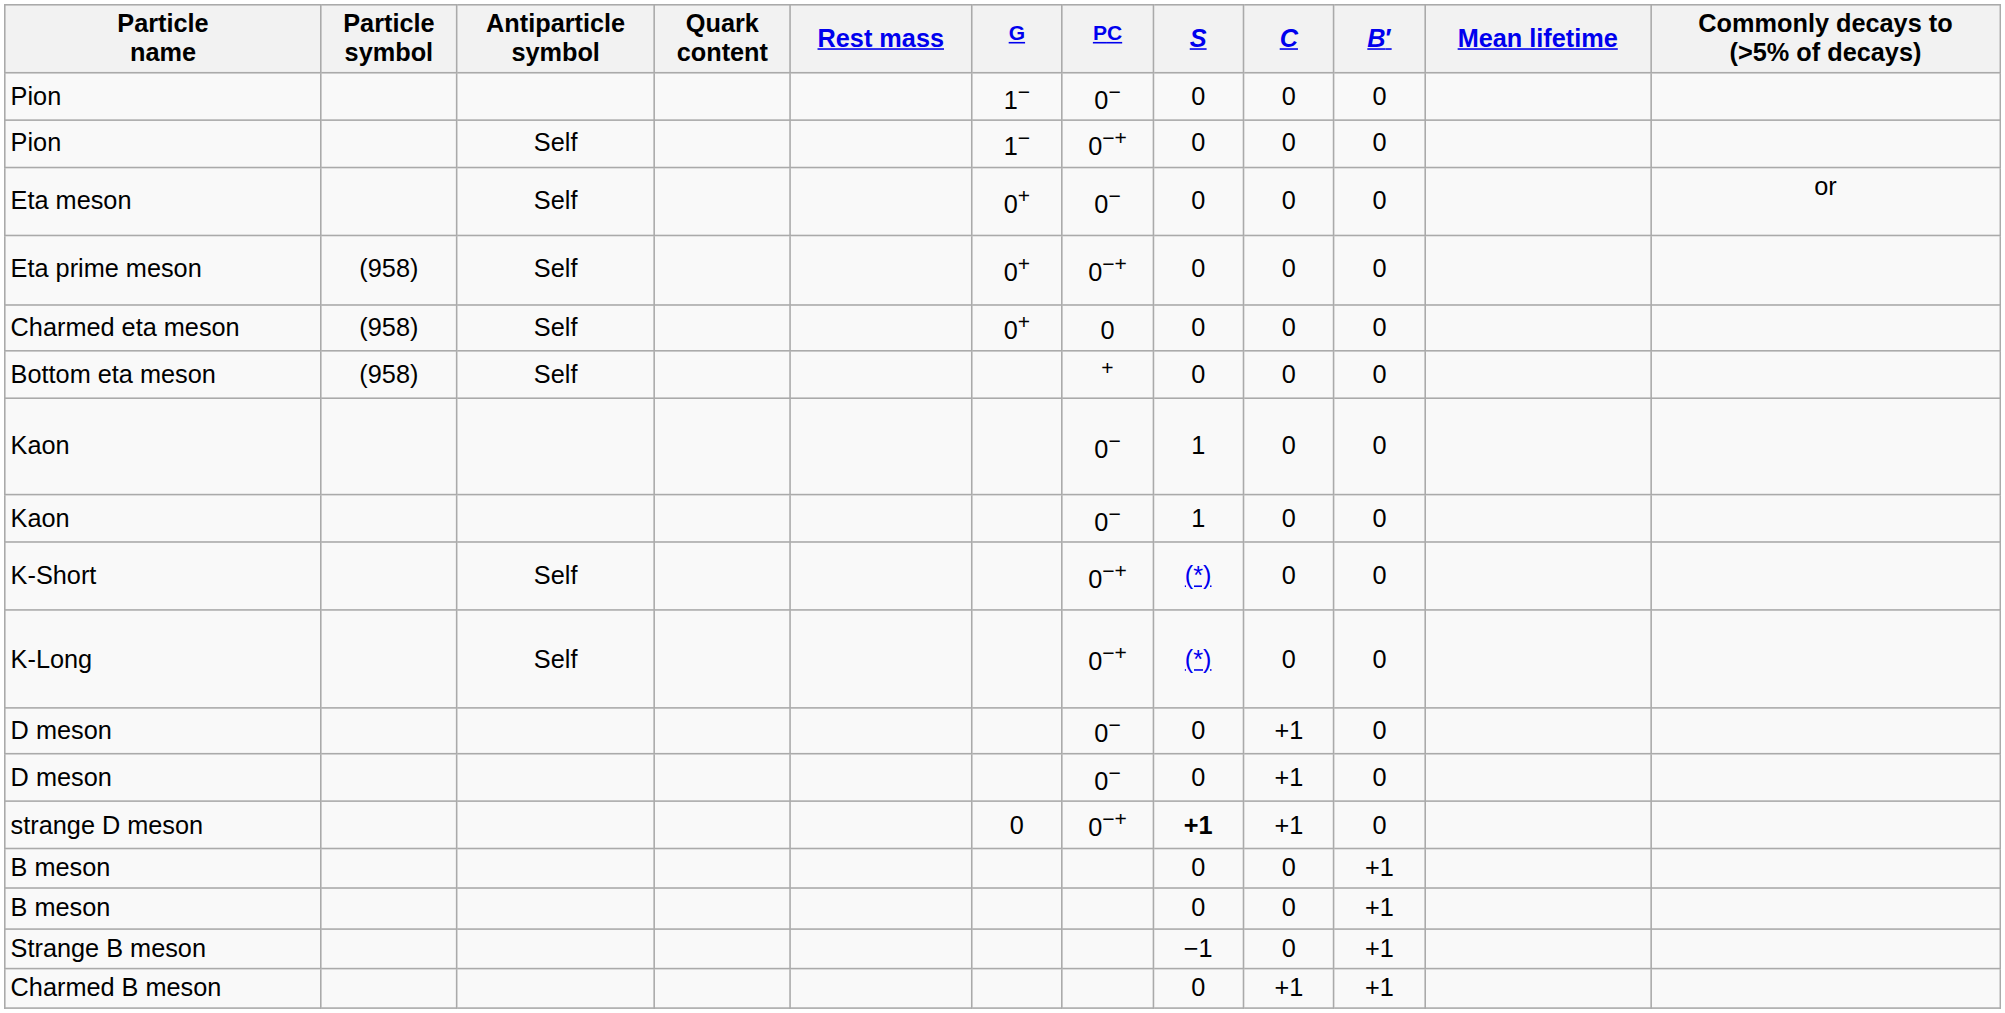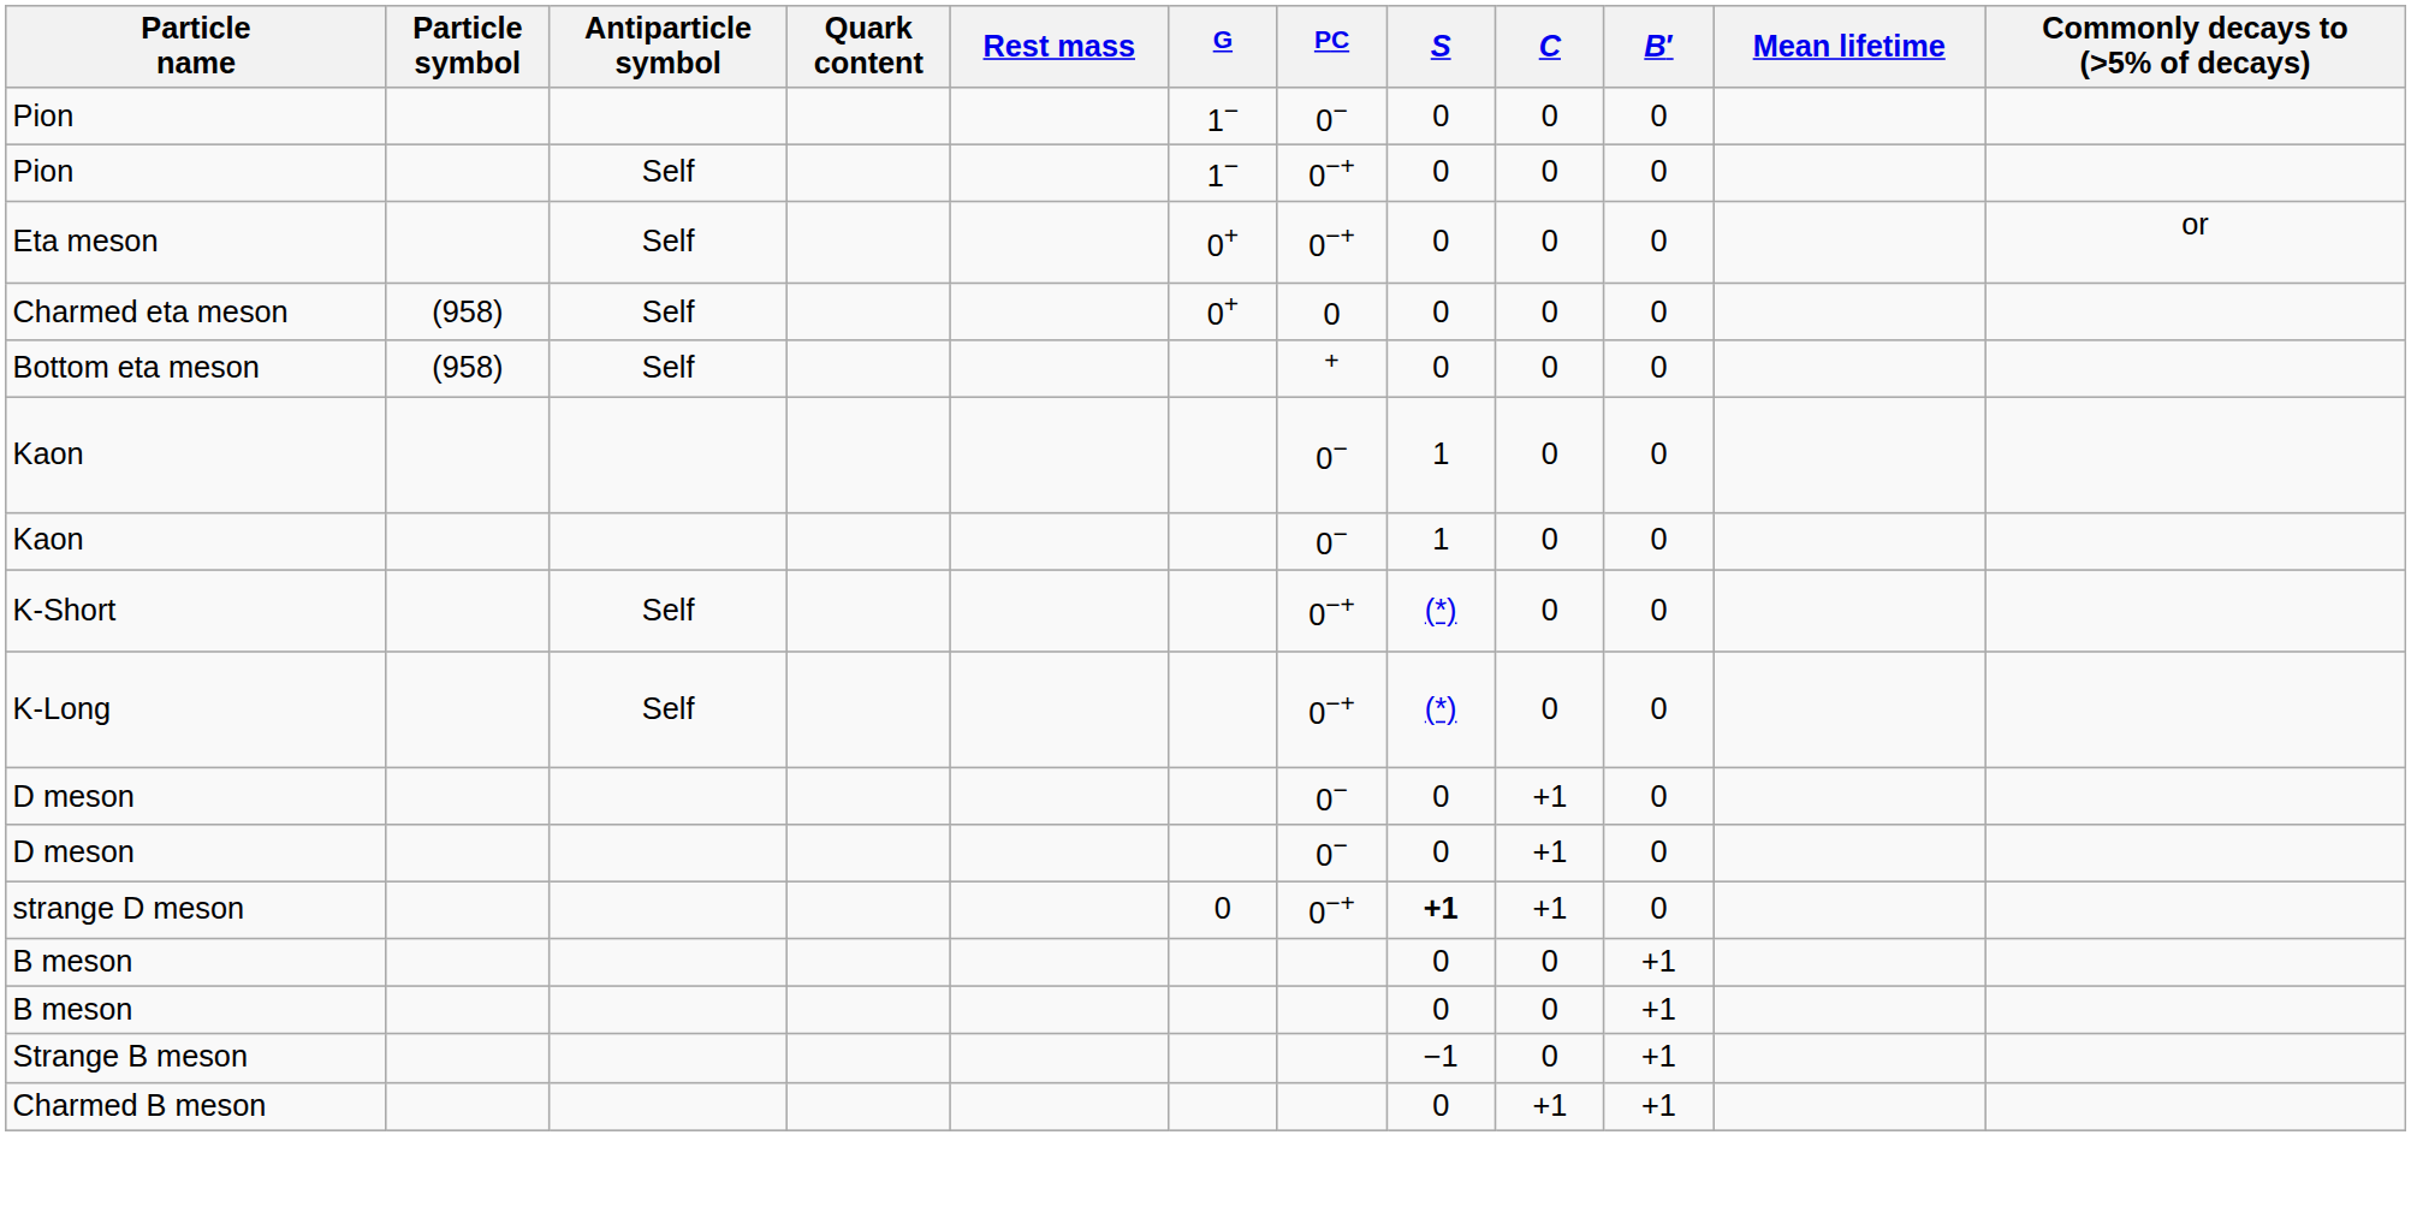Eta meson | PC: 0− -> 0−+
- row: Eta prime meson | (958) | Self | 0+ | 0−+ | 0 | 0 | 0
